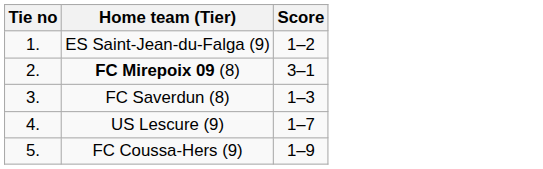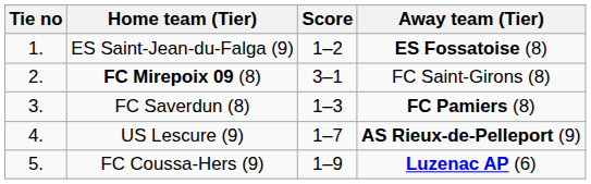+ column: Away team (Tier) | ES Fossatoise (8) | FC Saint-Girons (8) | FC Pamiers (8) | AS Rieux-de-Pelleport (9) | Luzenac AP (6)
